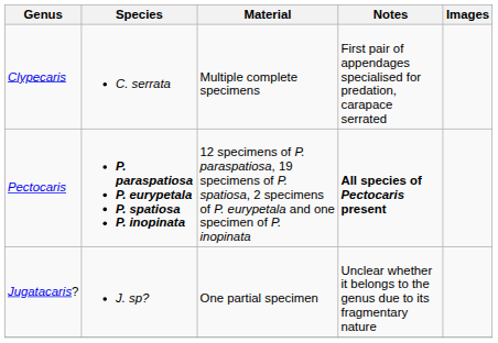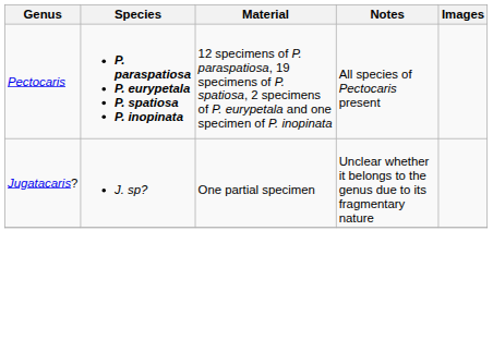- row: Clypecaris | C. serrata | Multiple complete specimens | First pair of appendages specialised for predation, carapace serrated
Pectocaris | Notes: bold -> normal
